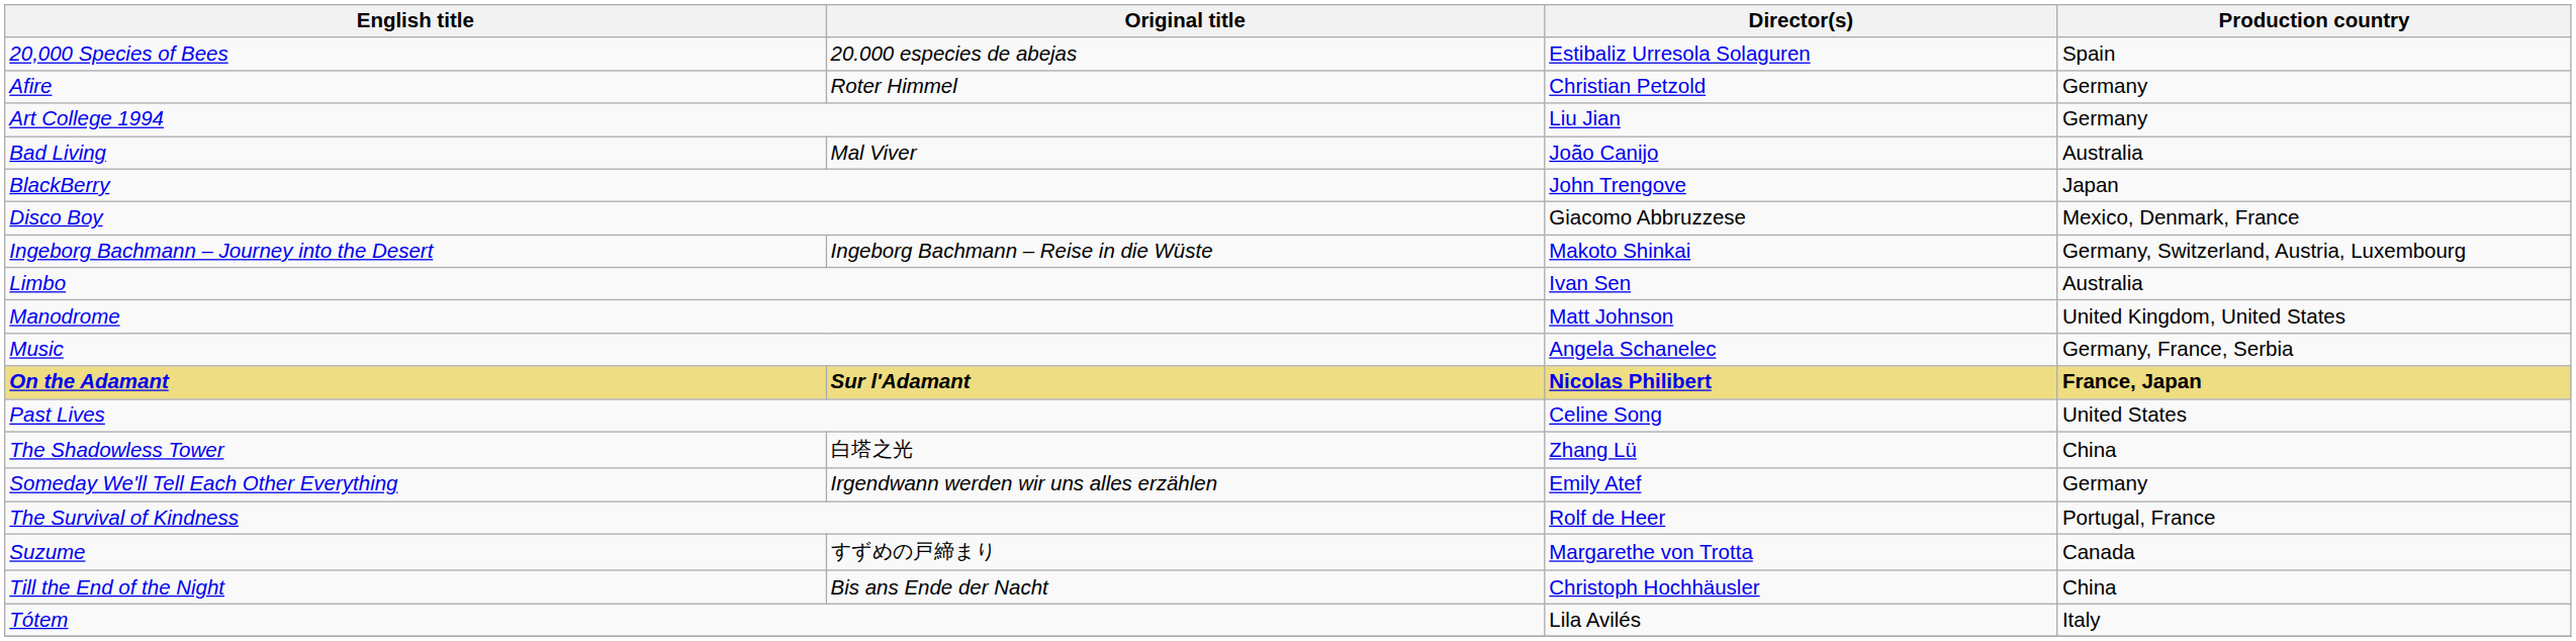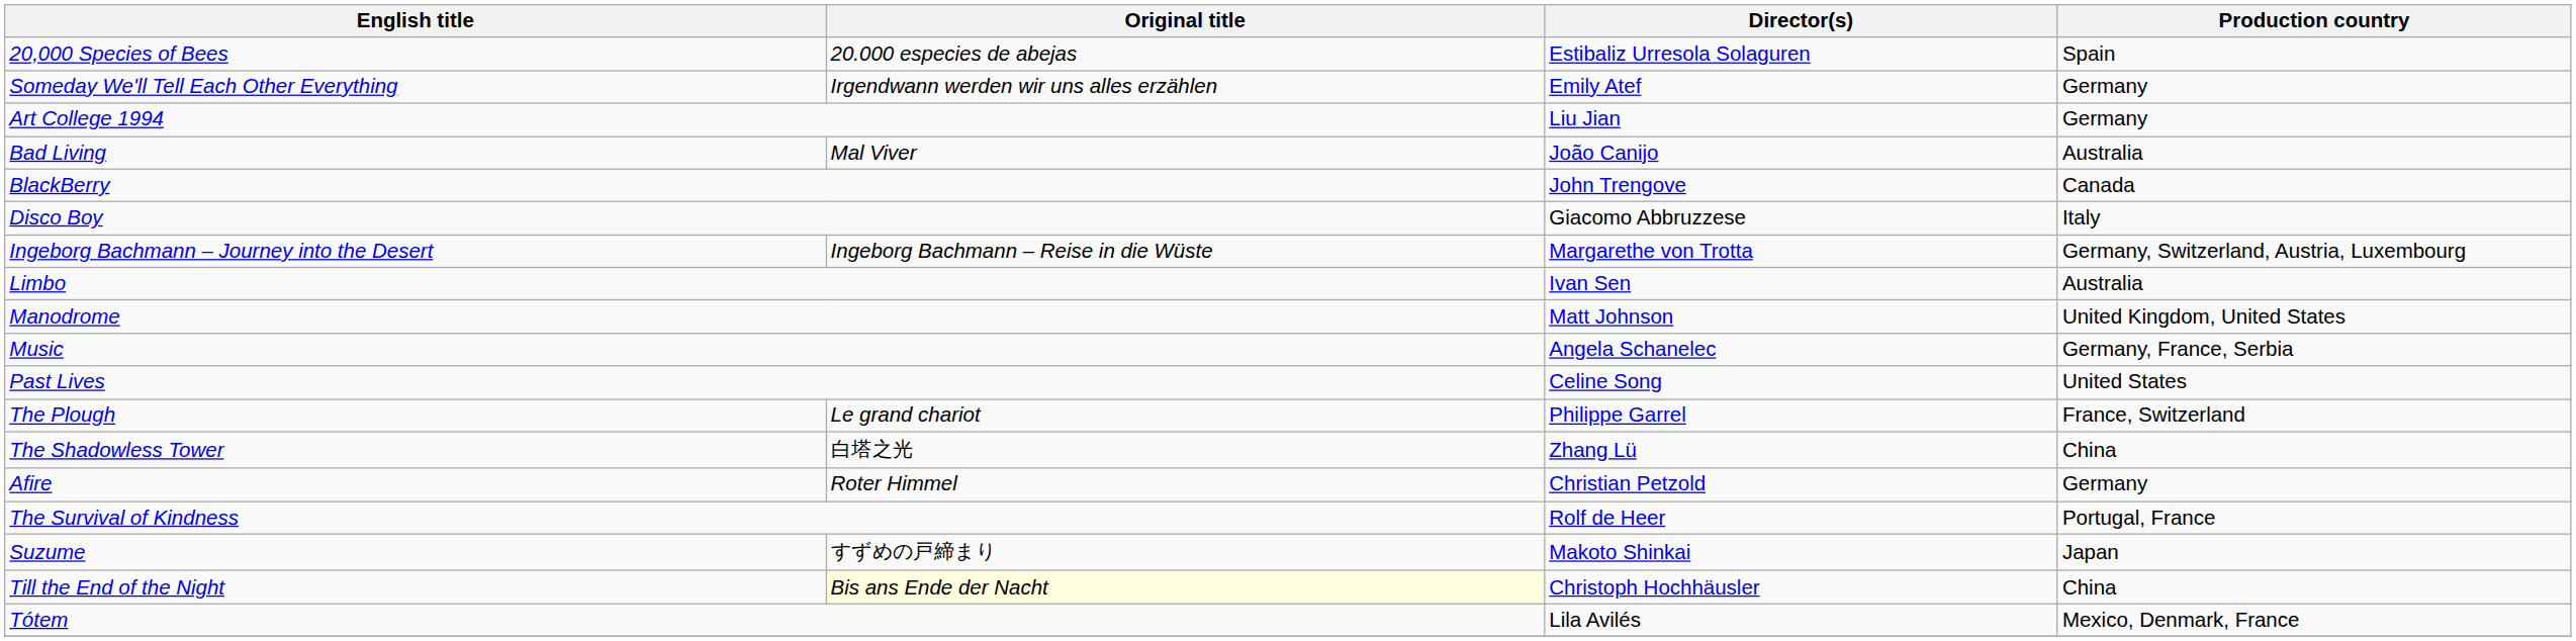rows swapped: Afire <-> Someday We'll Tell Each Other Everything
BlackBerry | Production country: Japan -> Canada
Disco Boy | Production country: Mexico, Denmark, France -> Italy
Ingeborg Bachmann – Journey into the Desert | Director(s): Makoto Shinkai -> Margarethe von Trotta
- row: On the Adamant | Sur l'Adamant | Nicolas Philibert | France, Japan
+ row: The Plough | Le grand chariot | Philippe Garrel | France, Switzerland
Suzume | Director(s): Margarethe von Trotta -> Makoto Shinkai
Suzume | Production country: Canada -> Japan
Till the End of the Night | Original title: no background -> lightyellow background
Tótem | Production country: Italy -> Mexico, Denmark, France
